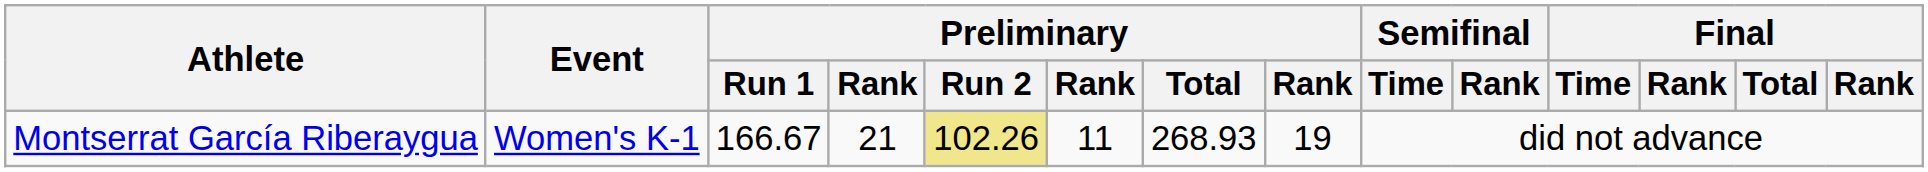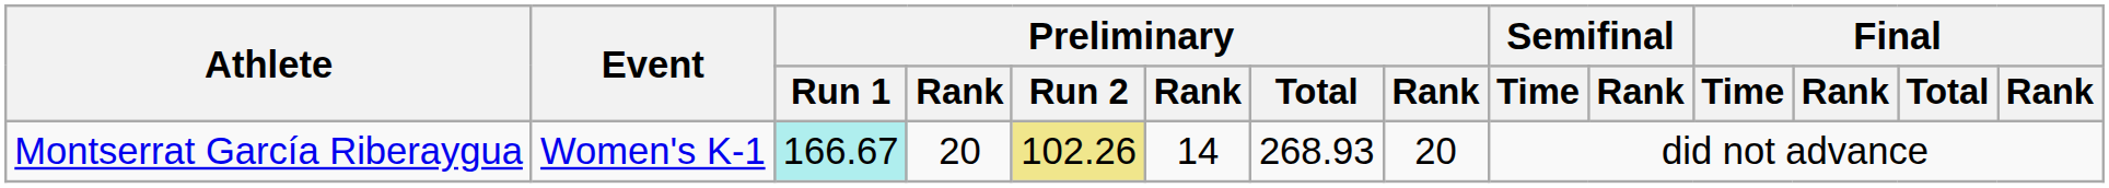Montserrat García Riberaygua | Preliminary / Run 1: no background -> paleturquoise background
Montserrat García Riberaygua | column 4: 21 -> 20
Montserrat García Riberaygua | column 6: 11 -> 14
Montserrat García Riberaygua | column 8: 19 -> 20
